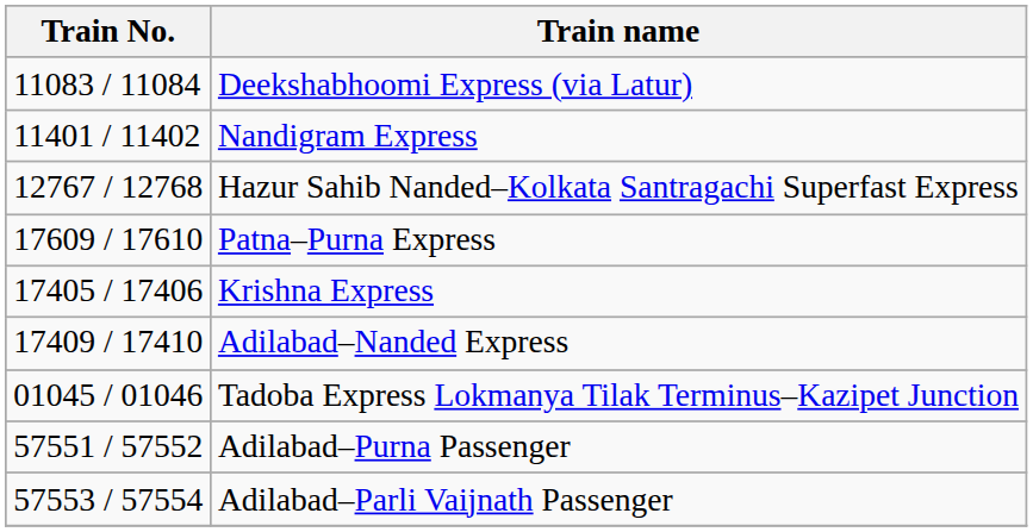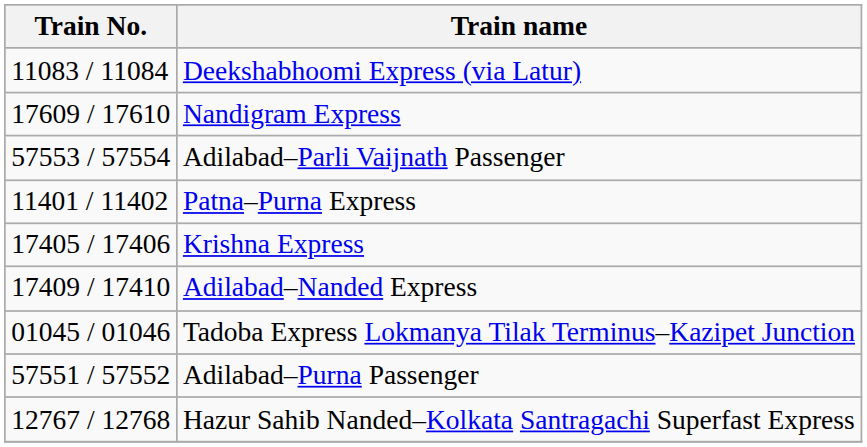Nandigram Express | Train No.: 11401 / 11402 -> 17609 / 17610
rows swapped: Hazur Sahib Nanded–Kolkata Santragachi Superfast Express <-> Adilabad–Parli Vaijnath Passenger
Patna–Purna Express | Train No.: 17609 / 17610 -> 11401 / 11402
